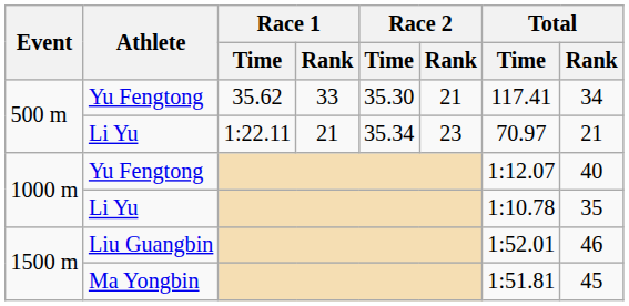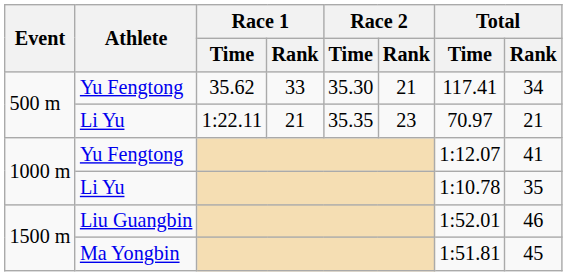500 m / Li Yu | Race 2 / Time: 35.34 -> 35.35
1000 m / Yu Fengtong | Total / Rank: 40 -> 41
